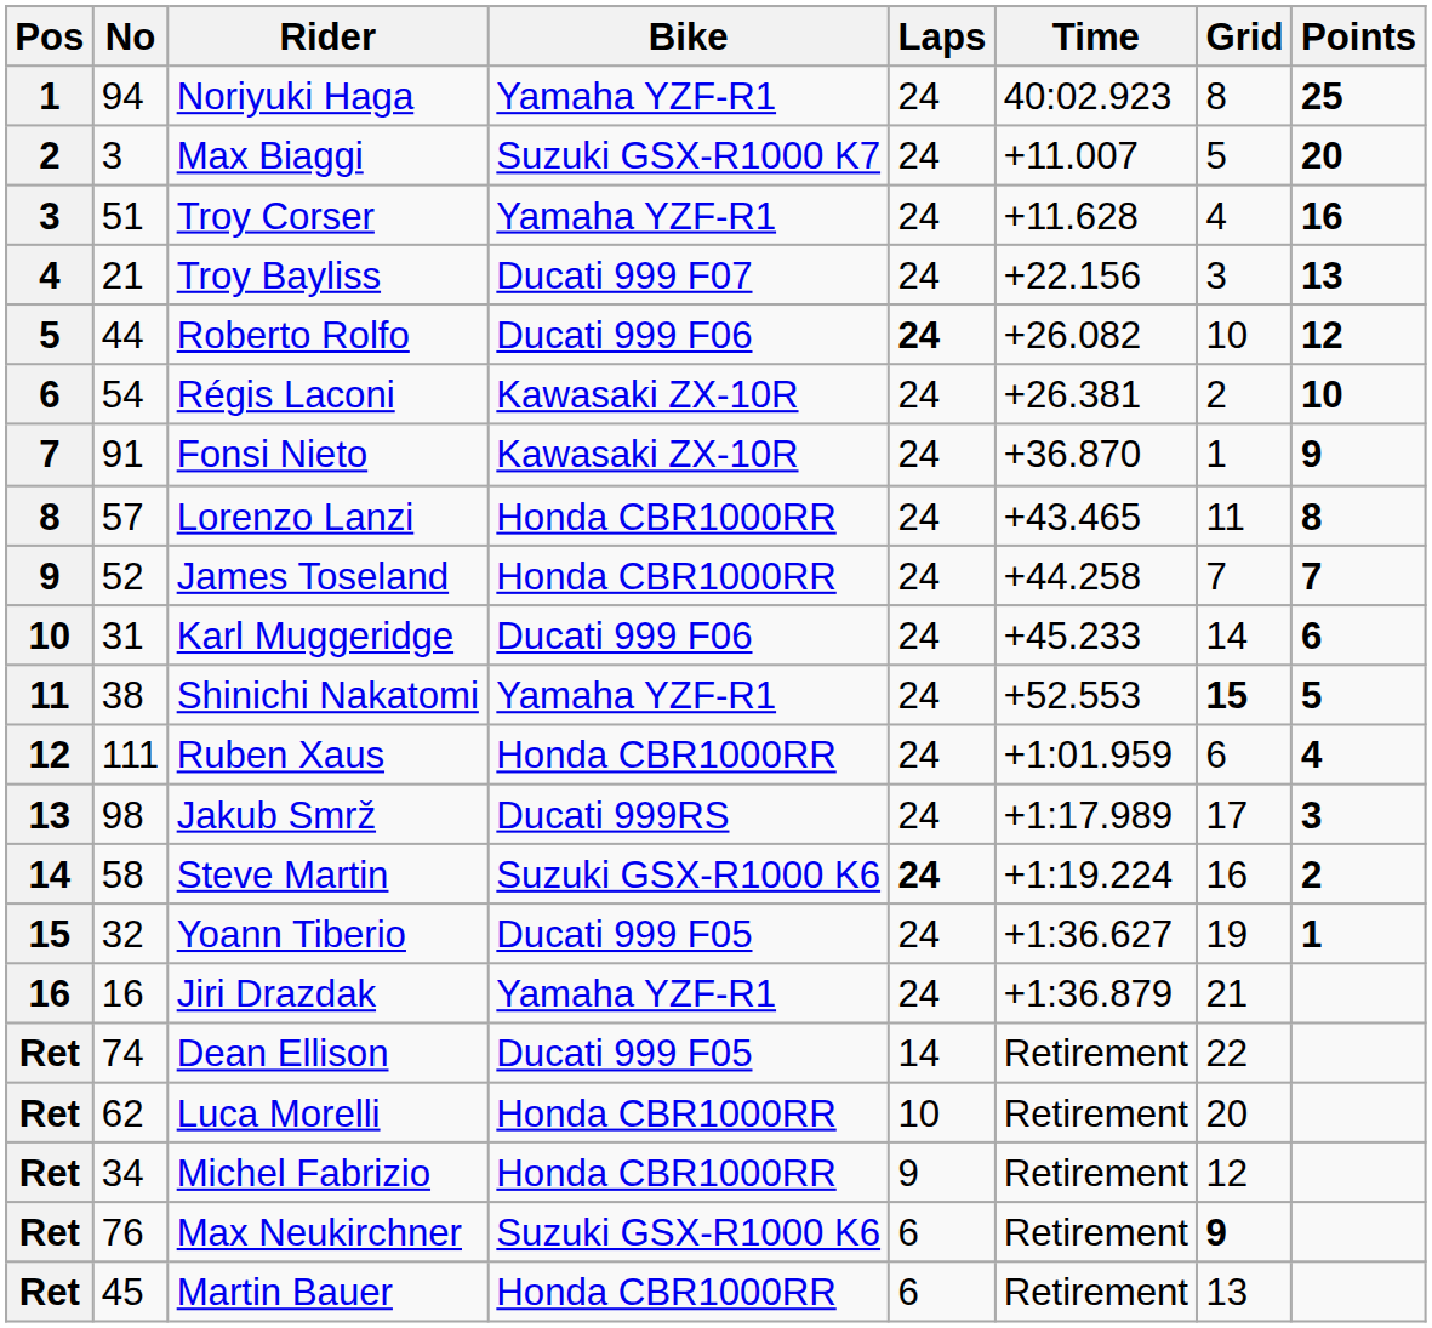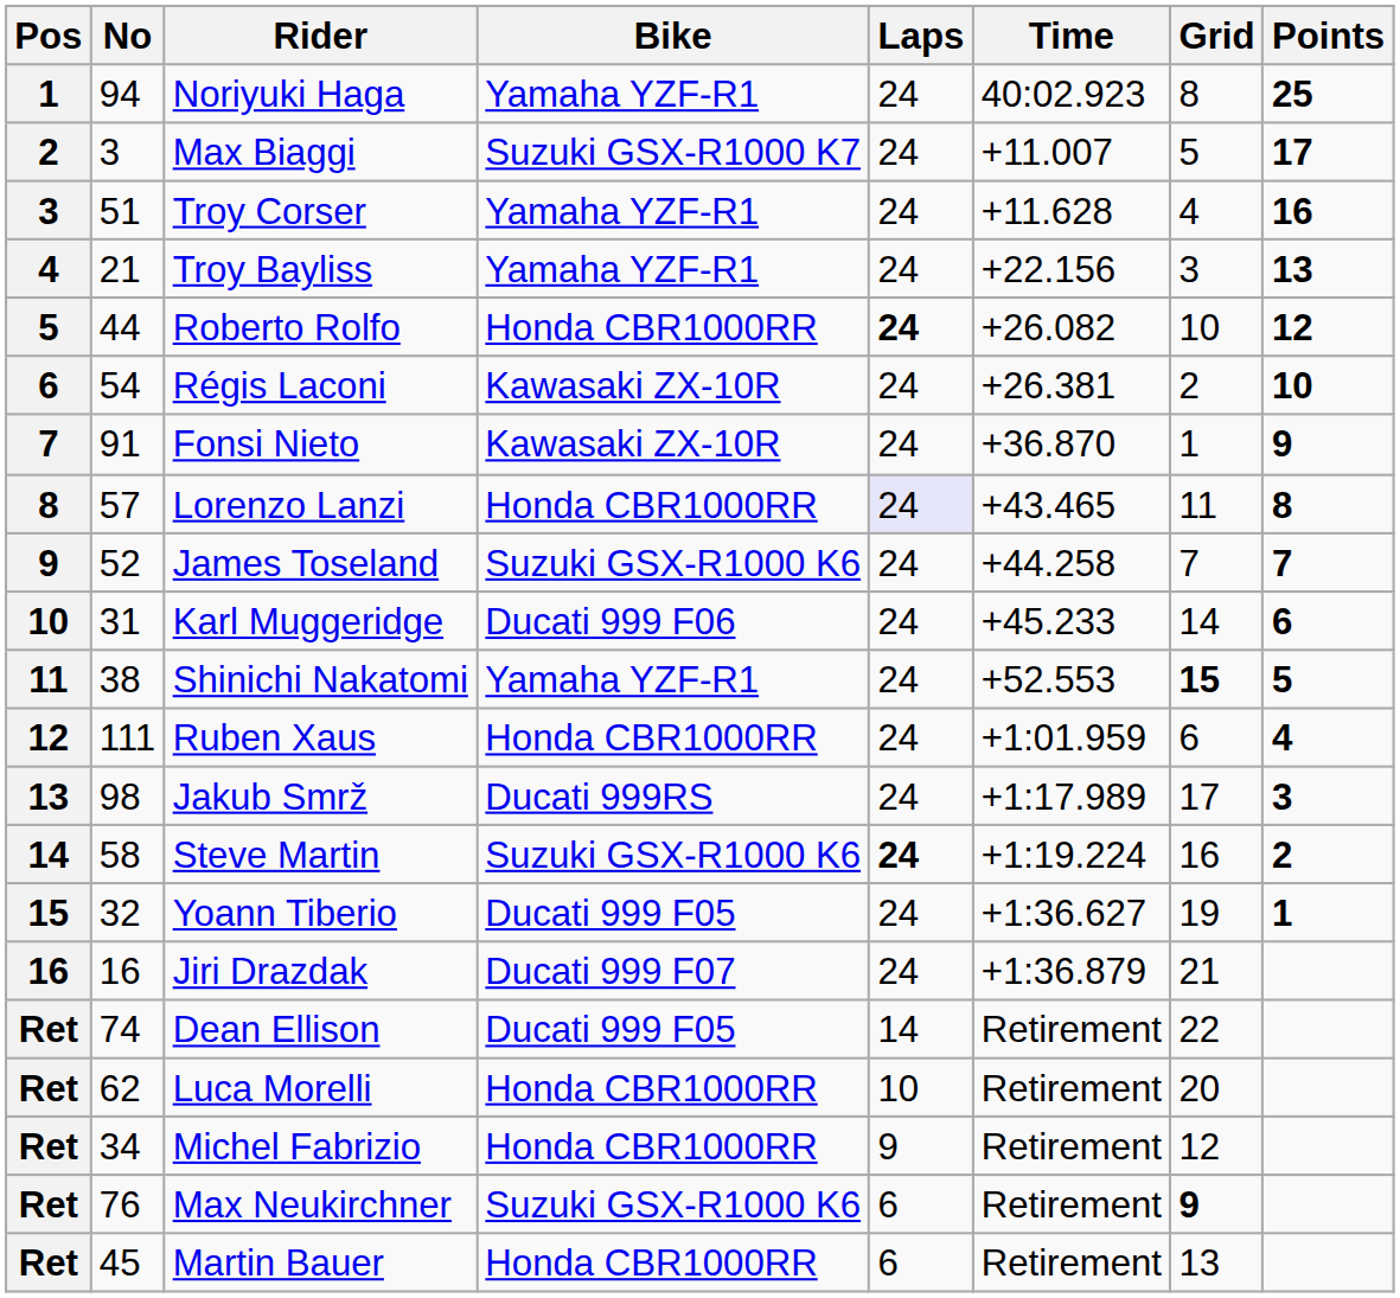Max Biaggi | Points: 20 -> 17
Troy Bayliss | Bike: Ducati 999 F07 -> Yamaha YZF-R1
Roberto Rolfo | Bike: Ducati 999 F06 -> Honda CBR1000RR
Lorenzo Lanzi | Laps: no background -> lavender background
James Toseland | Bike: Honda CBR1000RR -> Suzuki GSX-R1000 K6
Jiri Drazdak | Bike: Yamaha YZF-R1 -> Ducati 999 F07
